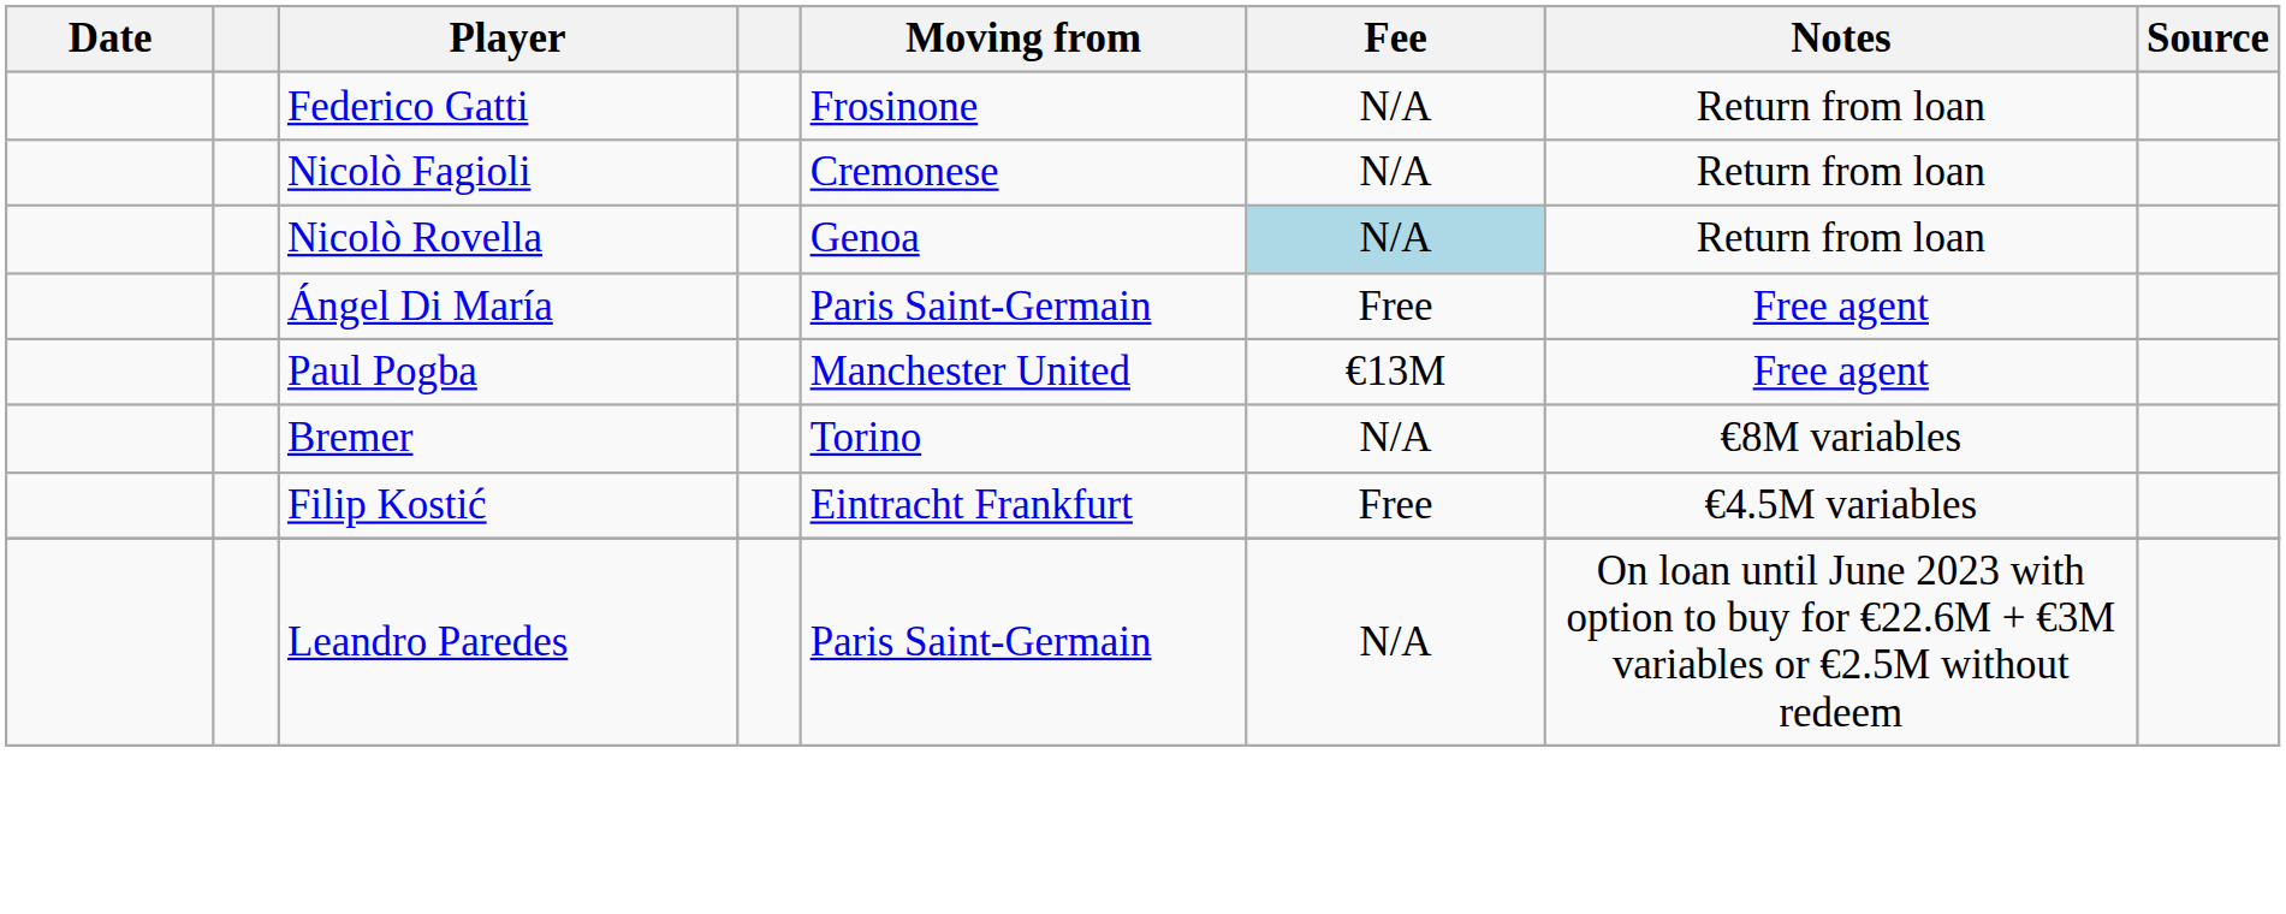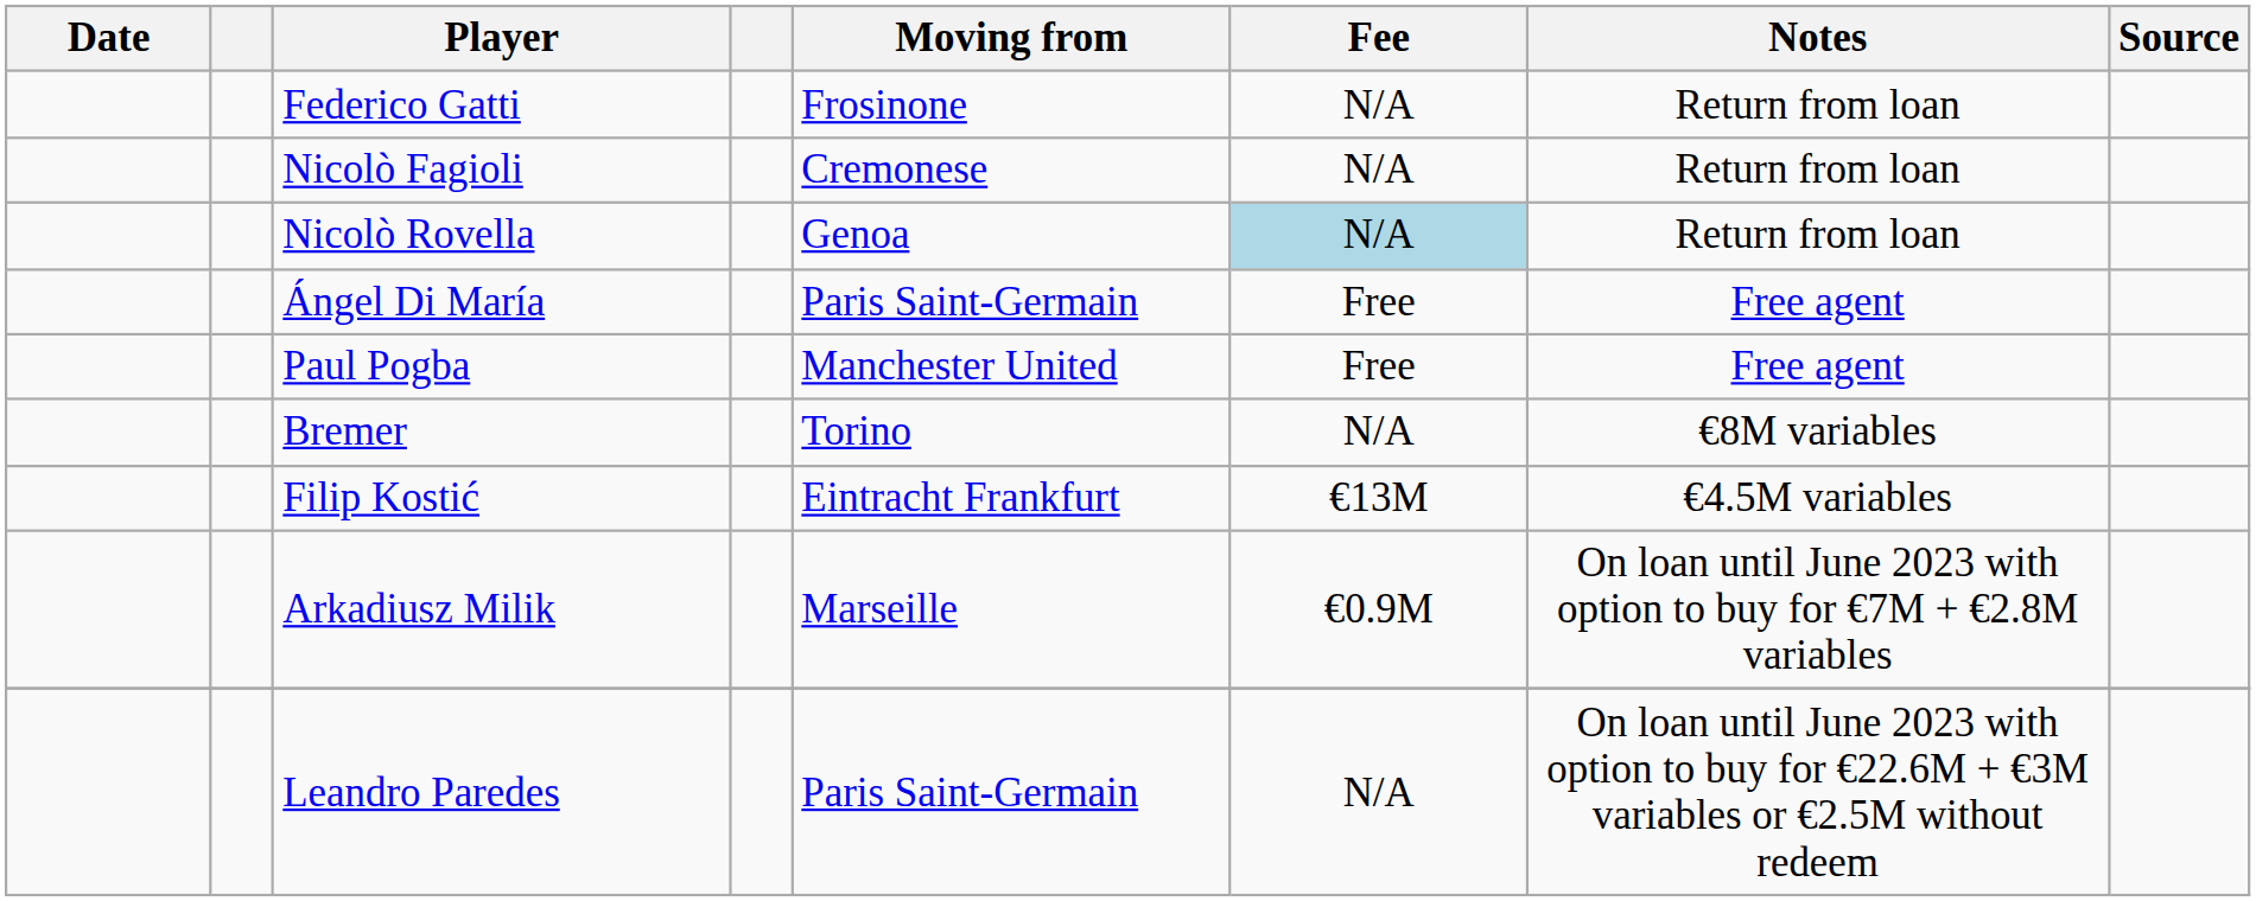Paul Pogba | Fee: €13M -> Free
Filip Kostić | Fee: Free -> €13M
+ row: Arkadiusz Milik | Marseille | €0.9M | On loan until June 2023 with option to buy for €7M + €2.8M variables
